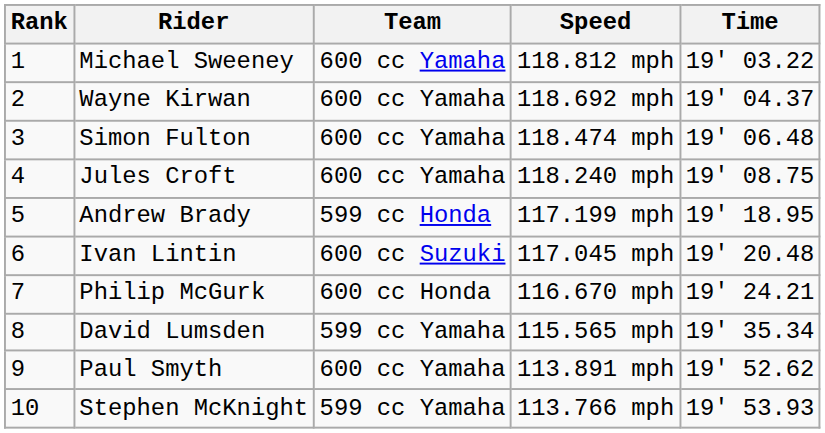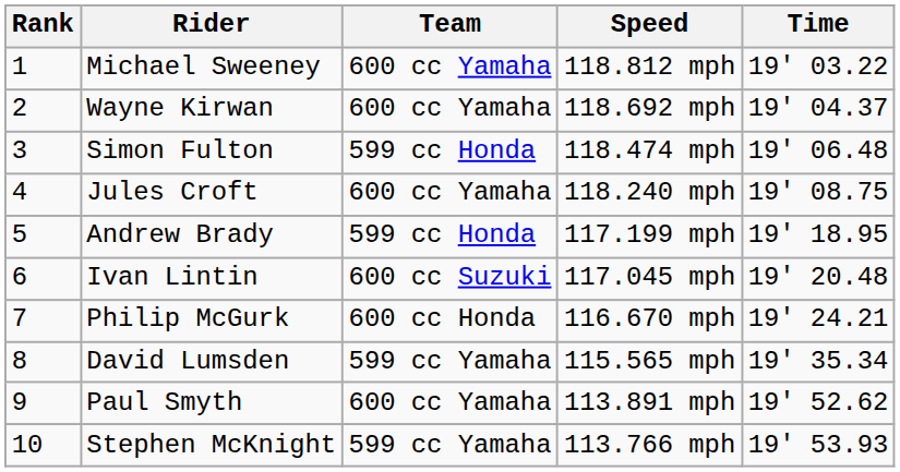Simon Fulton | Team: 600 cc Yamaha -> 599 cc Honda
